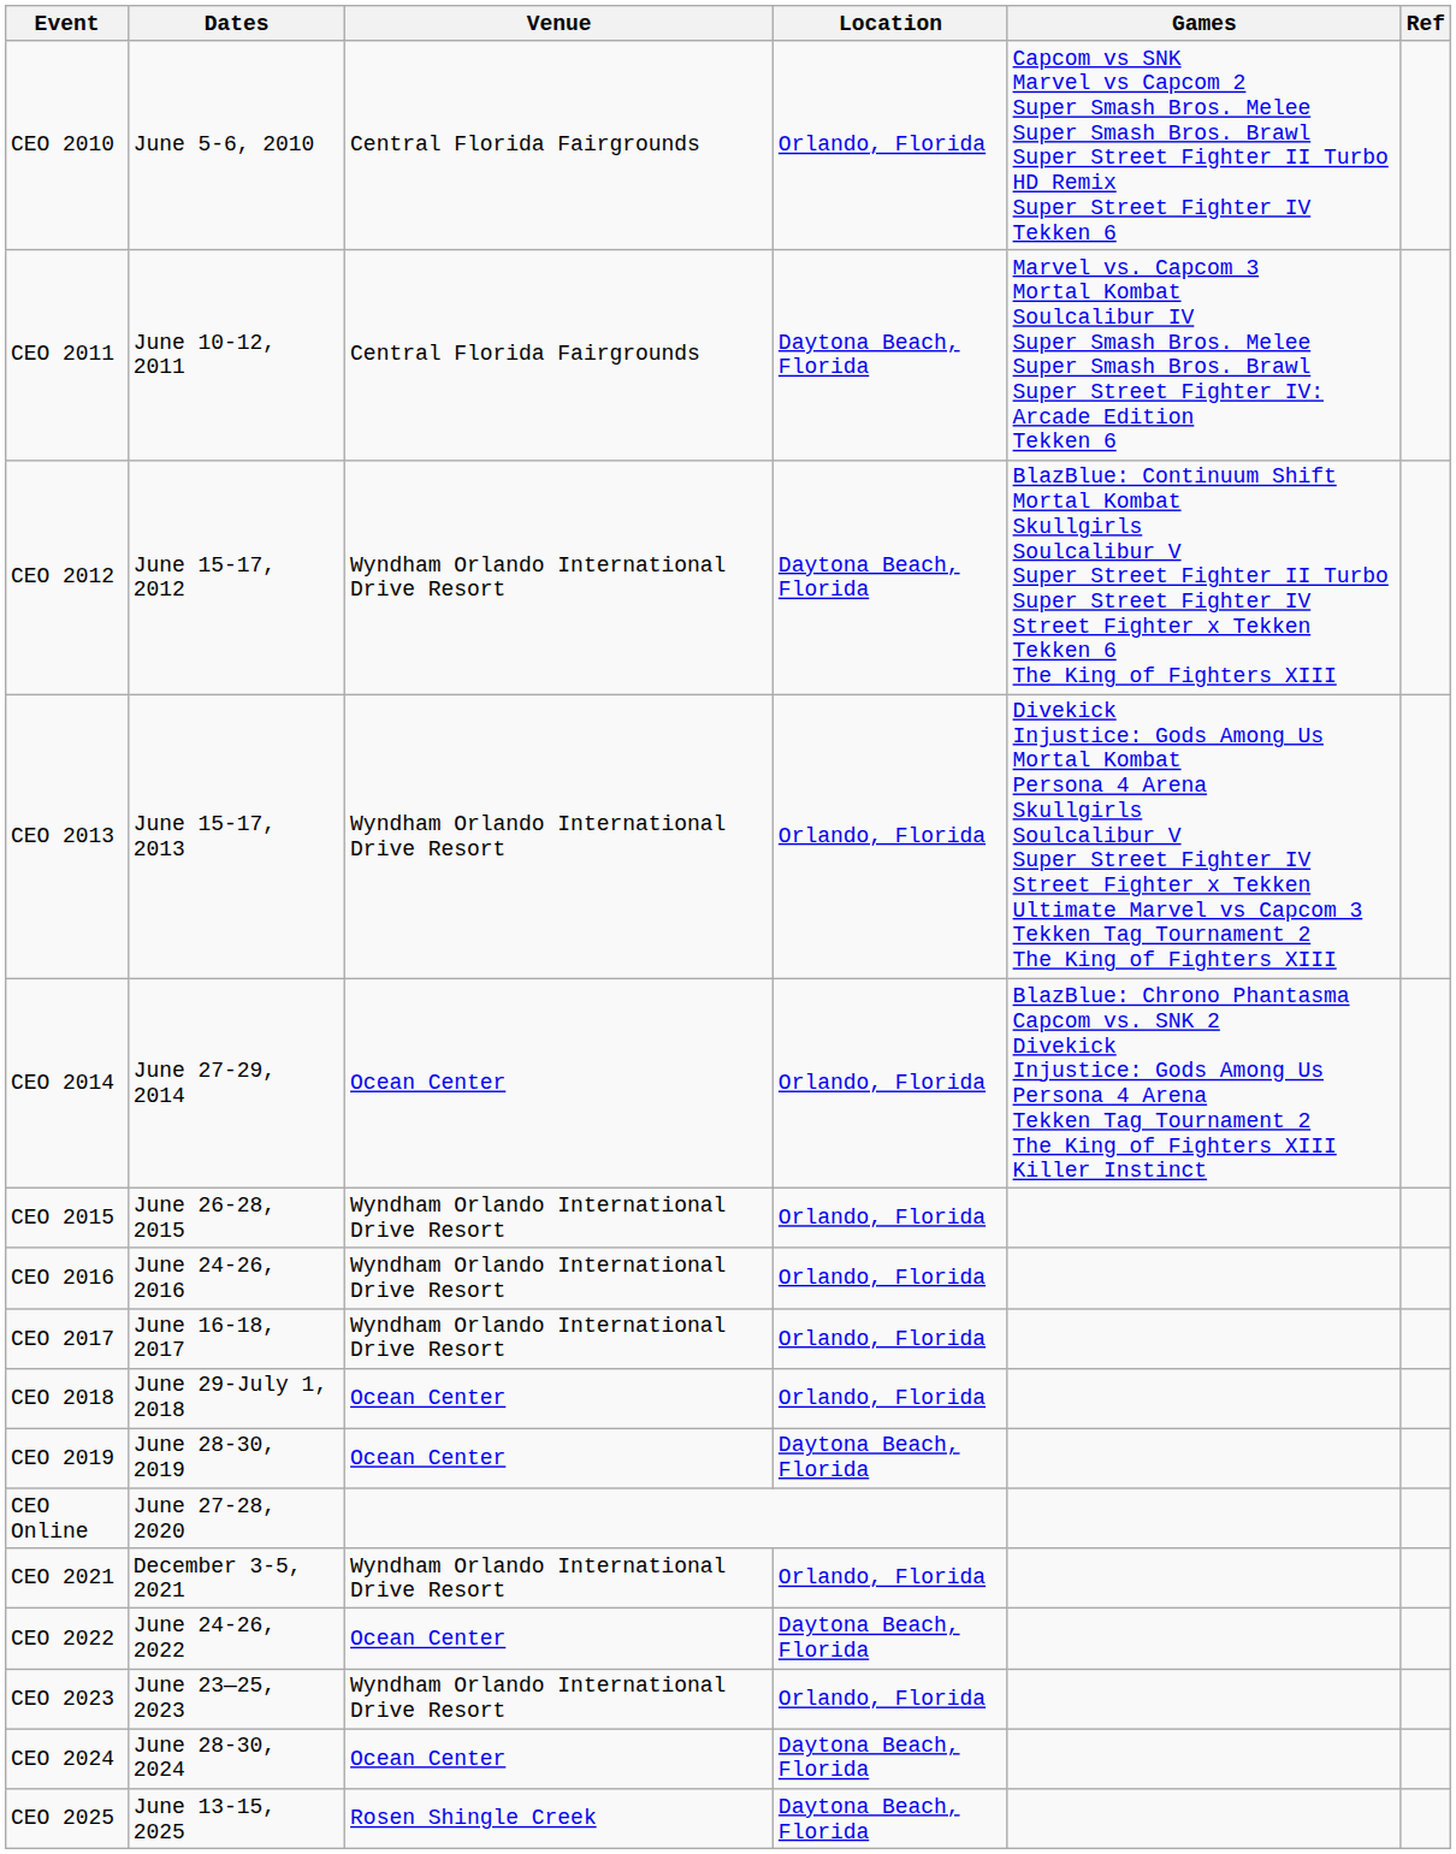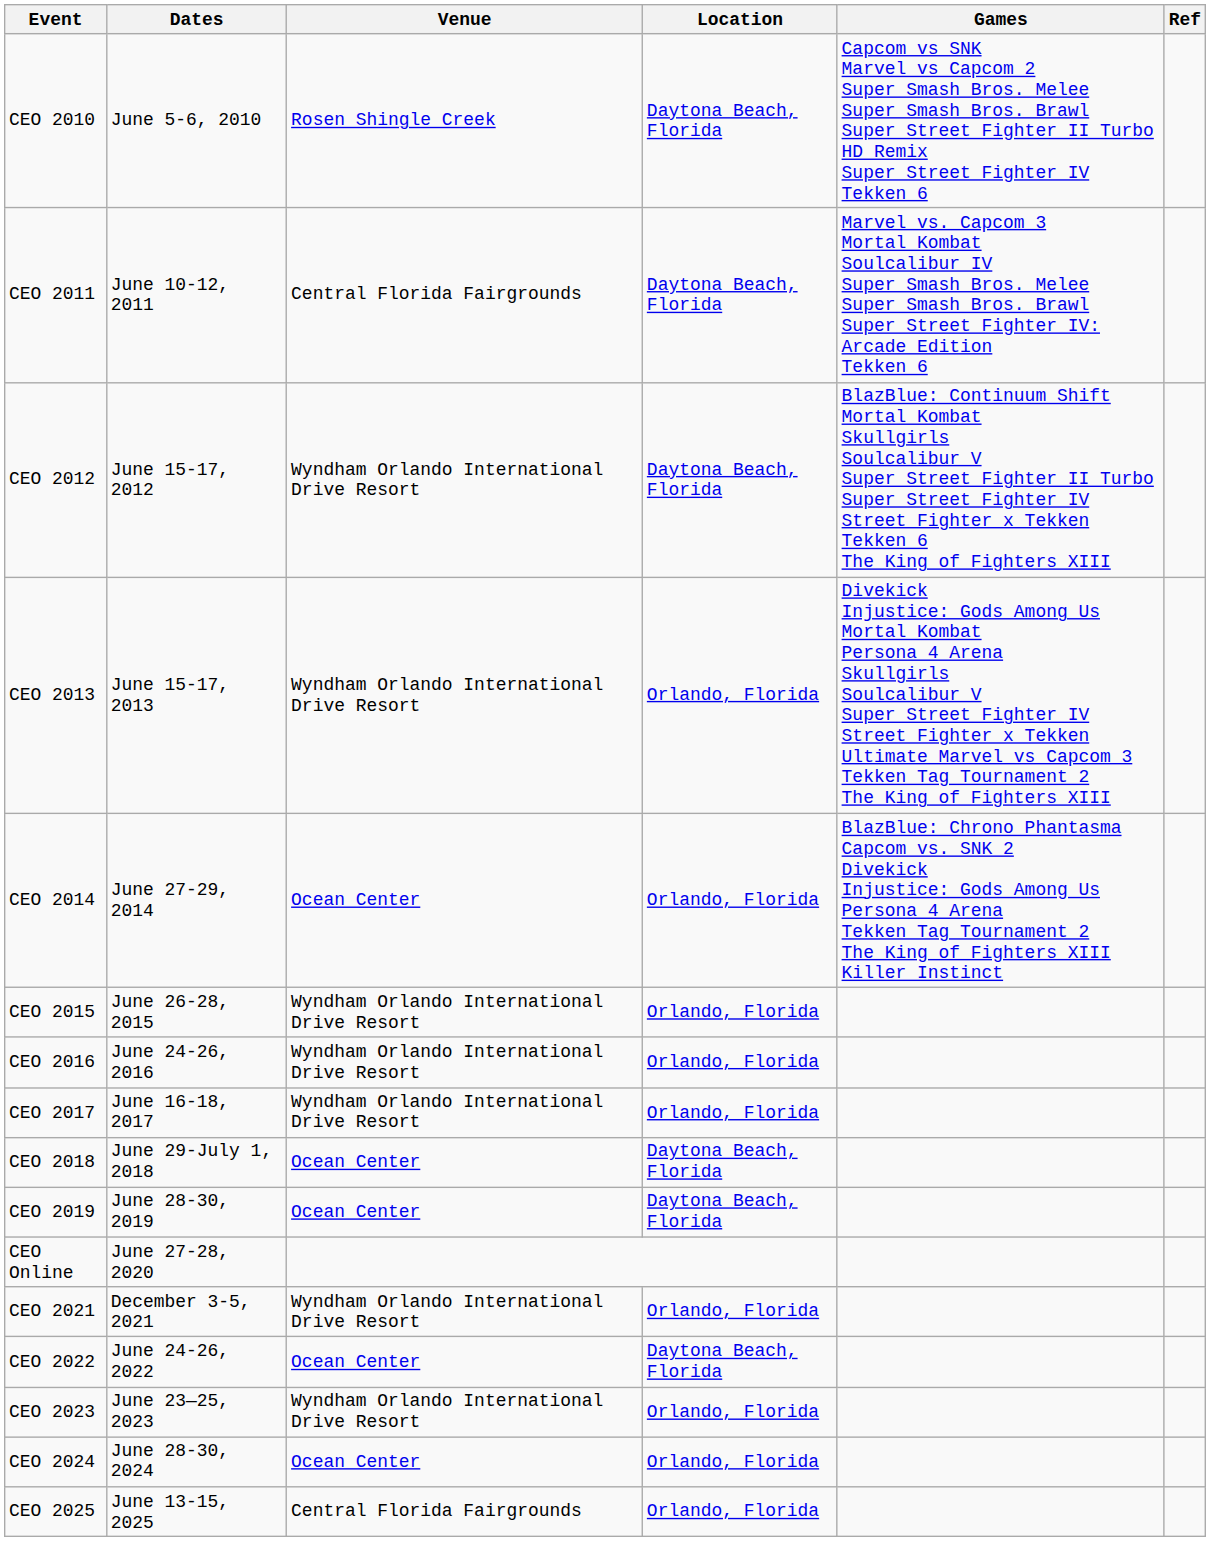CEO 2010 | Venue: Central Florida Fairgrounds -> Rosen Shingle Creek
CEO 2010 | Location: Orlando, Florida -> Daytona Beach, Florida
CEO 2018 | Location: Orlando, Florida -> Daytona Beach, Florida
CEO 2024 | Location: Daytona Beach, Florida -> Orlando, Florida
CEO 2025 | Venue: Rosen Shingle Creek -> Central Florida Fairgrounds
CEO 2025 | Location: Daytona Beach, Florida -> Orlando, Florida
